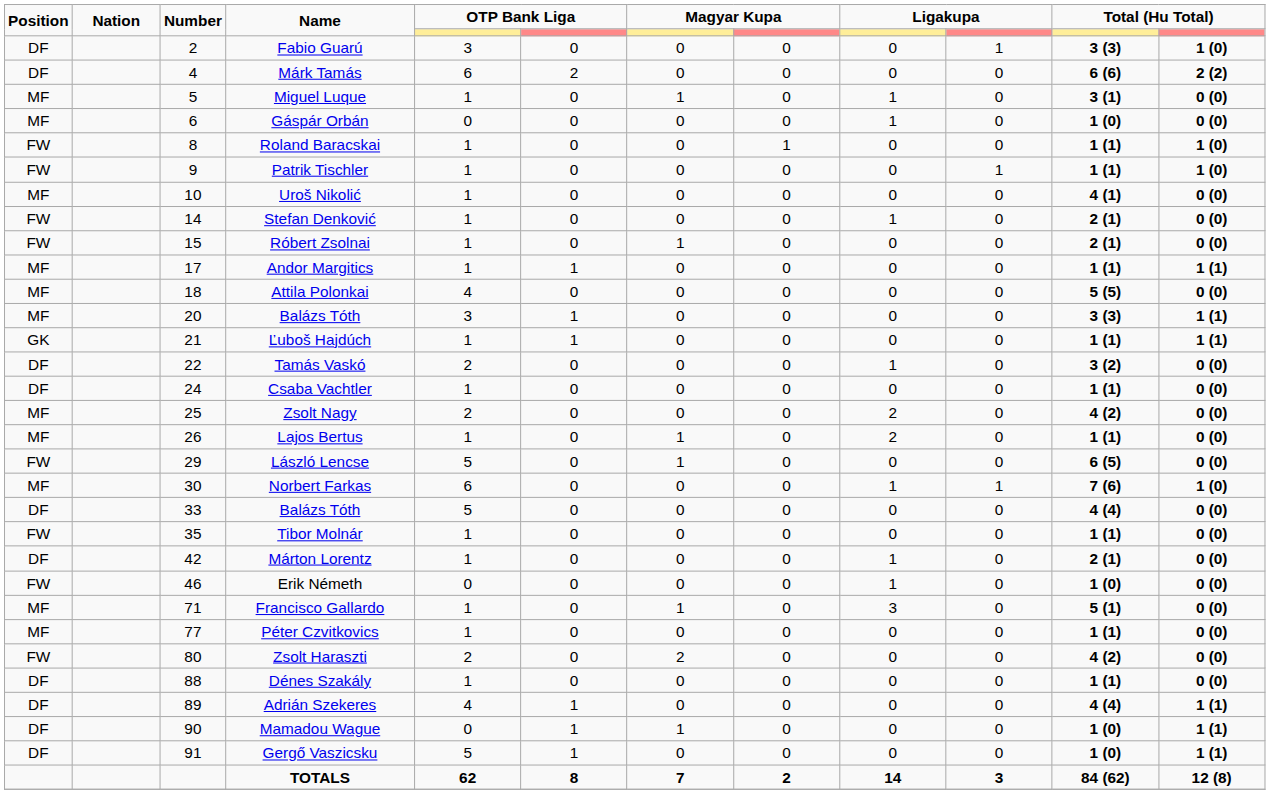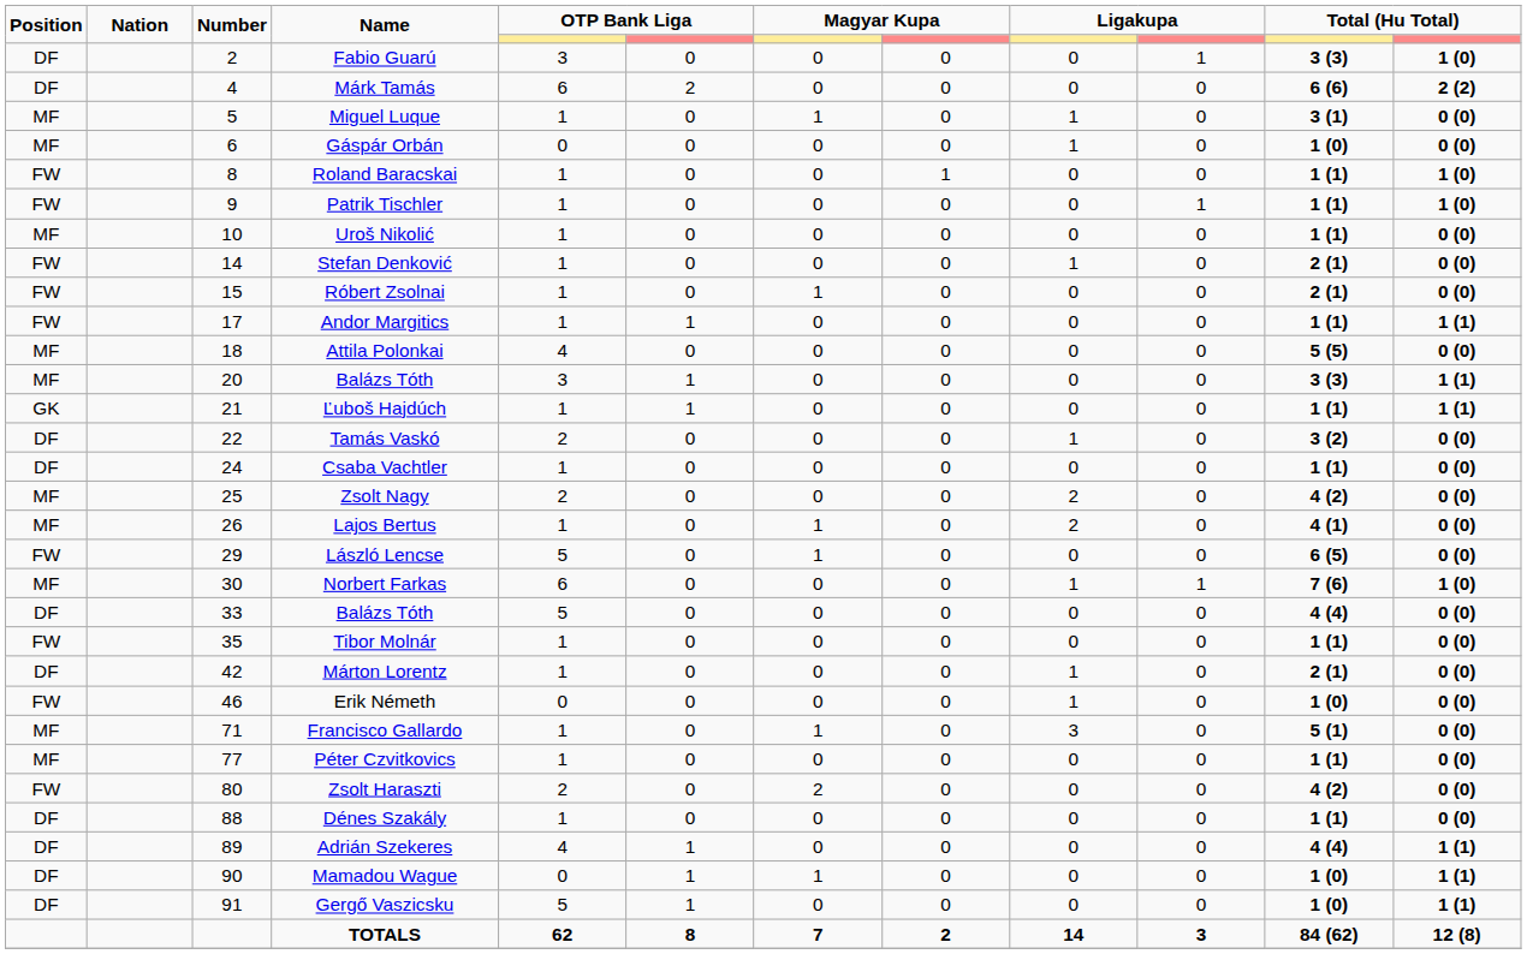Uroš Nikolić | column 11: 4 (1) -> 1 (1)
Andor Margitics | Position: MF -> FW
Lajos Bertus | column 11: 1 (1) -> 4 (1)
